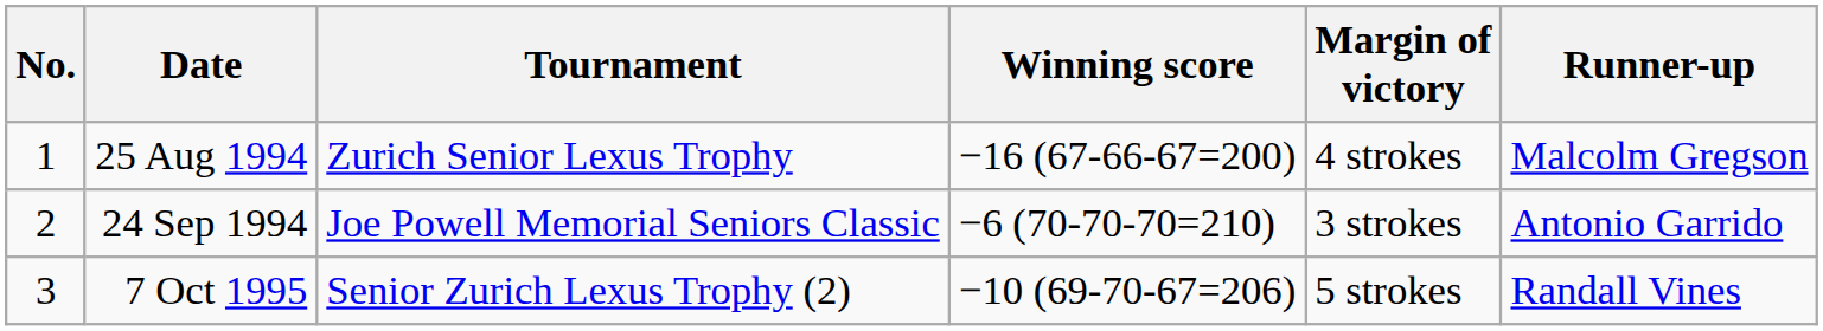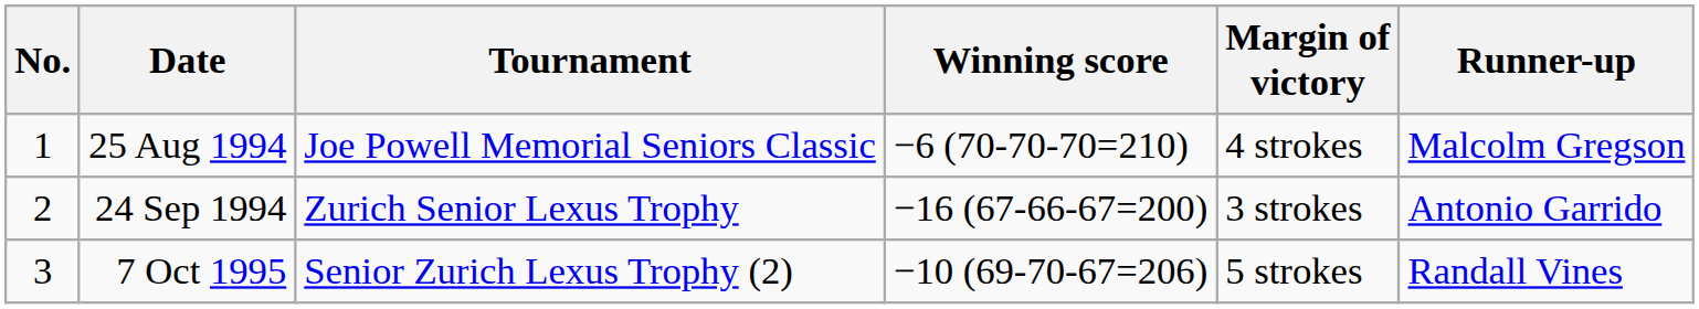25 Aug 1994 | Tournament: Zurich Senior Lexus Trophy -> Joe Powell Memorial Seniors Classic
25 Aug 1994 | Winning score: −16 (67-66-67=200) -> −6 (70-70-70=210)
24 Sep 1994 | Tournament: Joe Powell Memorial Seniors Classic -> Zurich Senior Lexus Trophy
24 Sep 1994 | Winning score: −6 (70-70-70=210) -> −16 (67-66-67=200)
